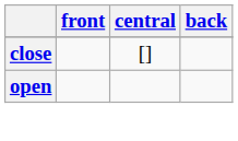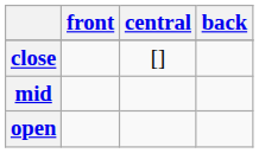+ row: mid
